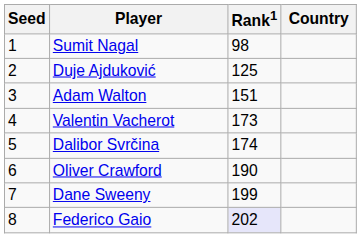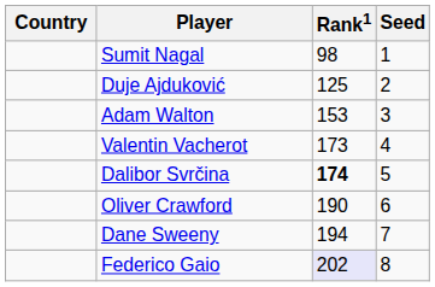columns swapped: Country <-> Seed
Adam Walton | Rank1: 151 -> 153
Dalibor Svrčina | Rank1: normal -> bold
Dane Sweeny | Rank1: 199 -> 194
